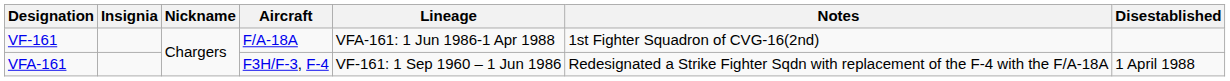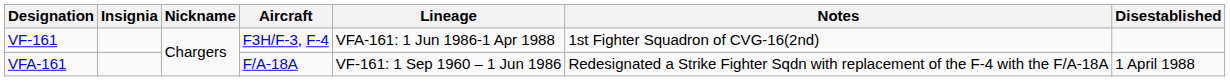VF-161 | Aircraft: F/A-18A -> F3H/F-3, F-4
VFA-161 | Aircraft: F3H/F-3, F-4 -> F/A-18A
